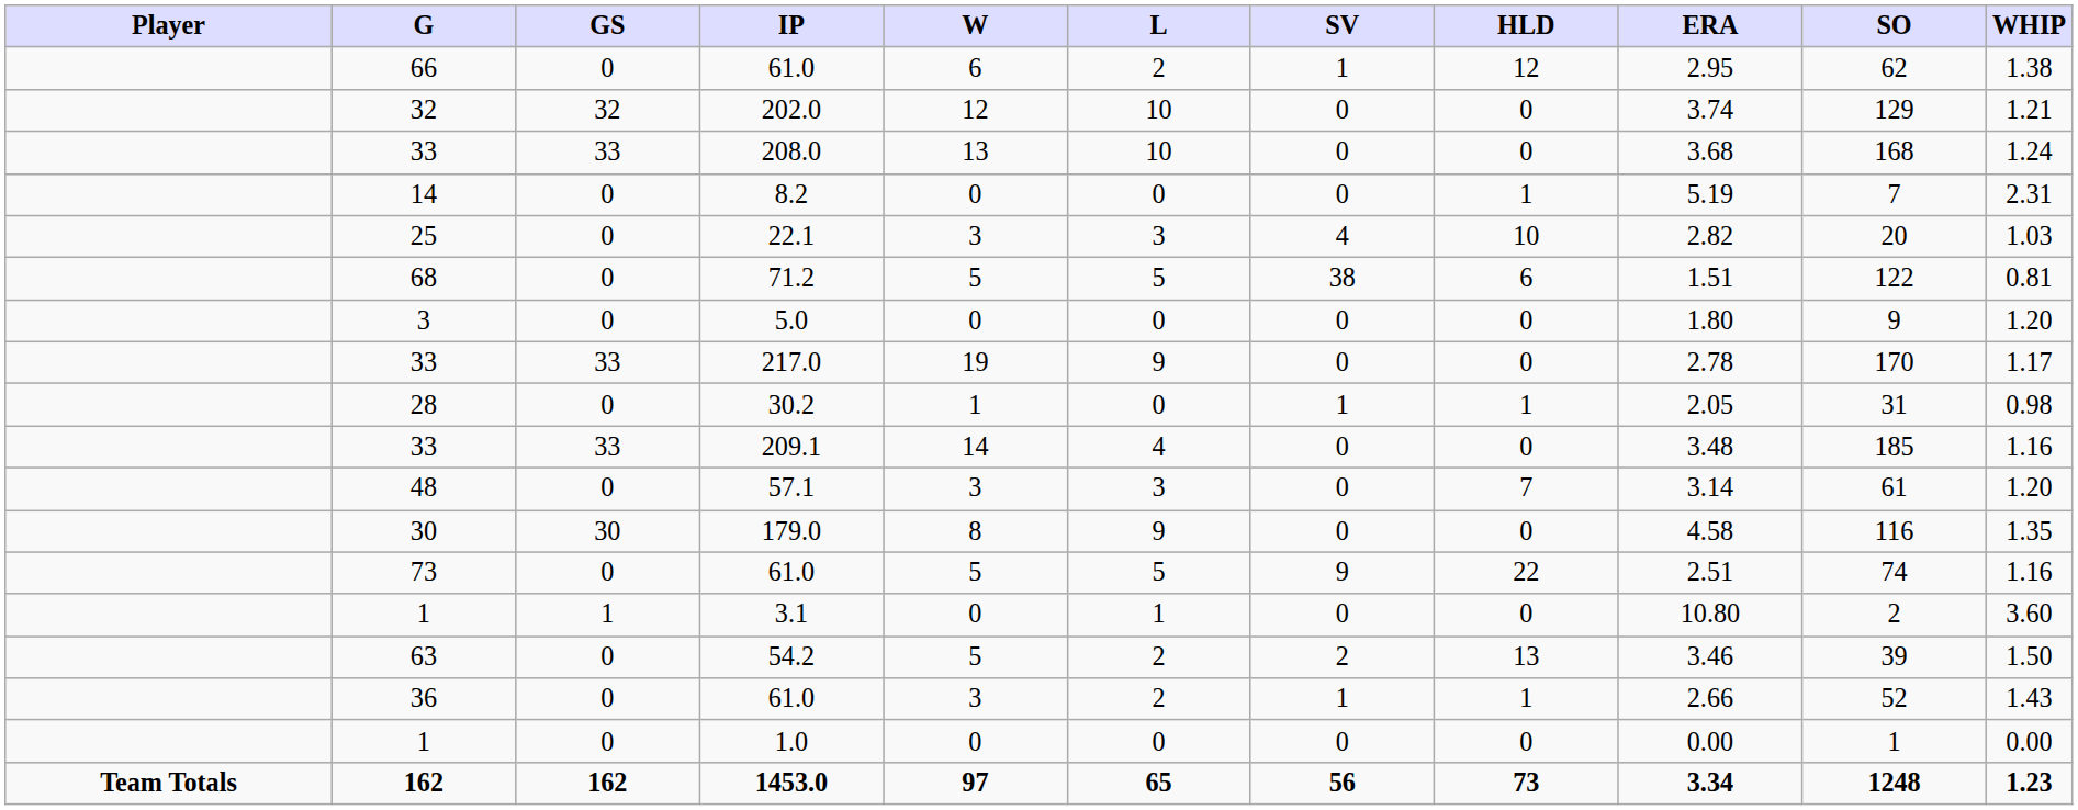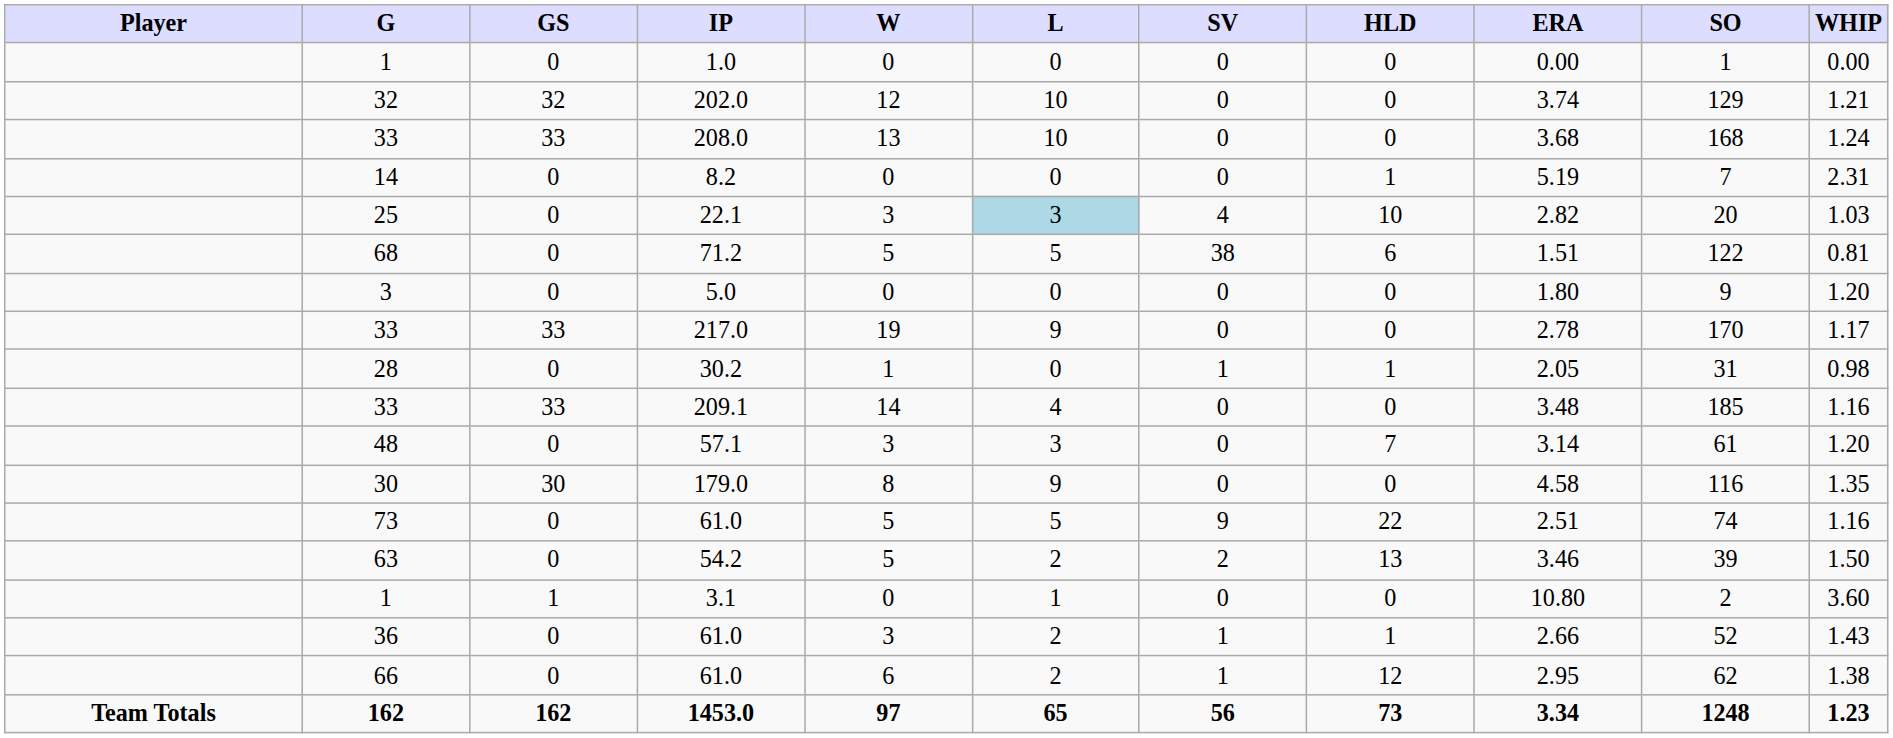rows swapped: 66 / 61.0 <-> 1.0
22.1 | L: no background -> lightblue background
rows swapped: 54.2 <-> 3.1
